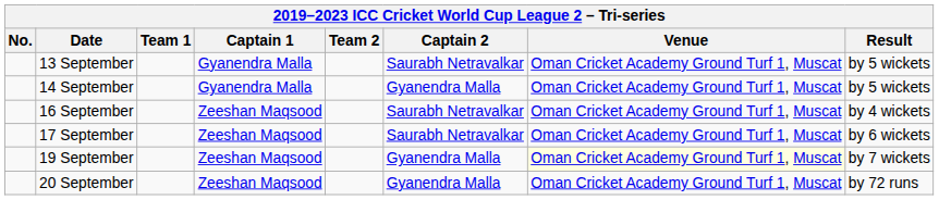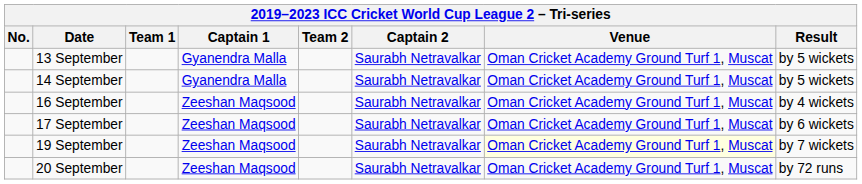14 September | Captain 2: Gyanendra Malla -> Saurabh Netravalkar
19 September | Captain 2: Gyanendra Malla -> Saurabh Netravalkar
20 September | Captain 2: Gyanendra Malla -> Saurabh Netravalkar
